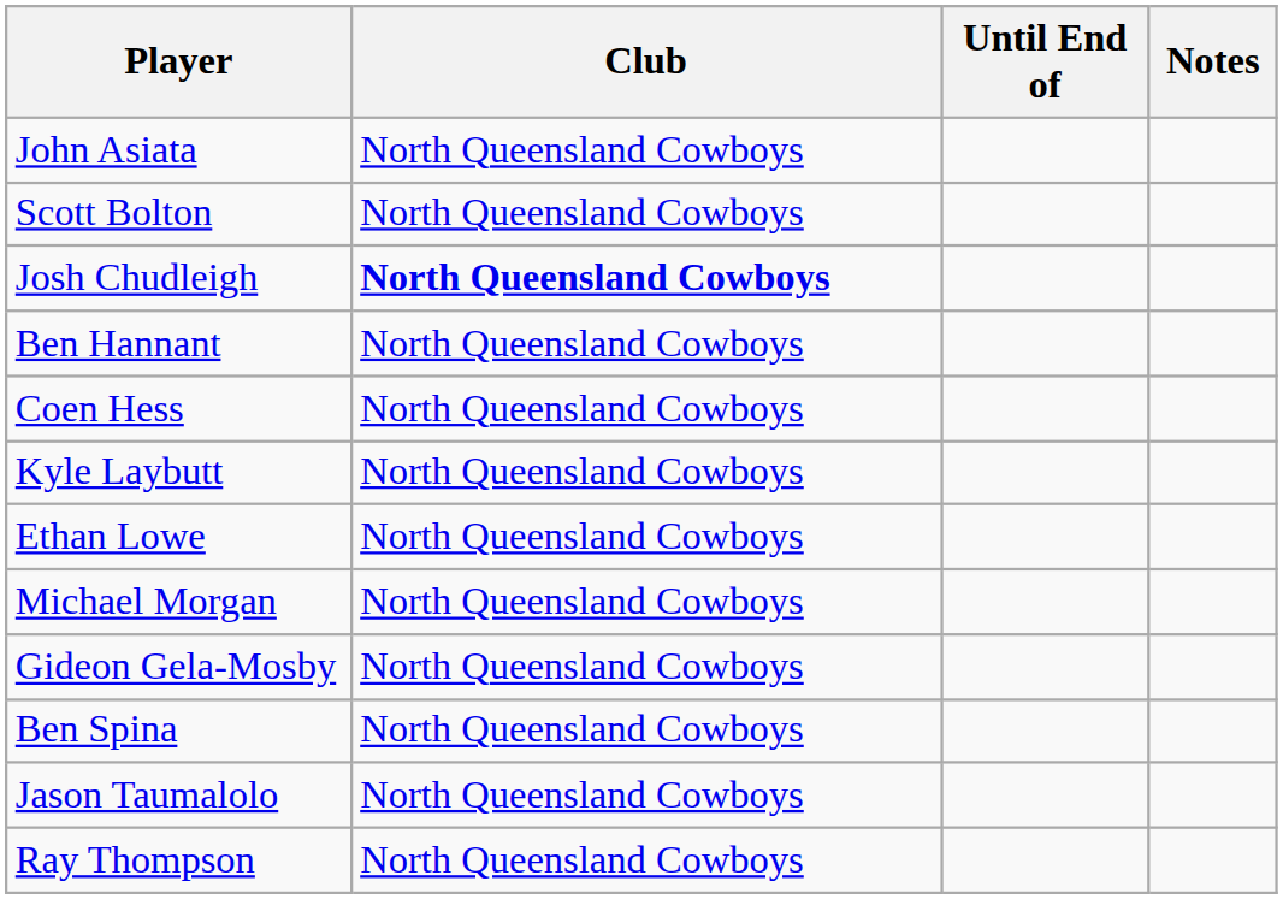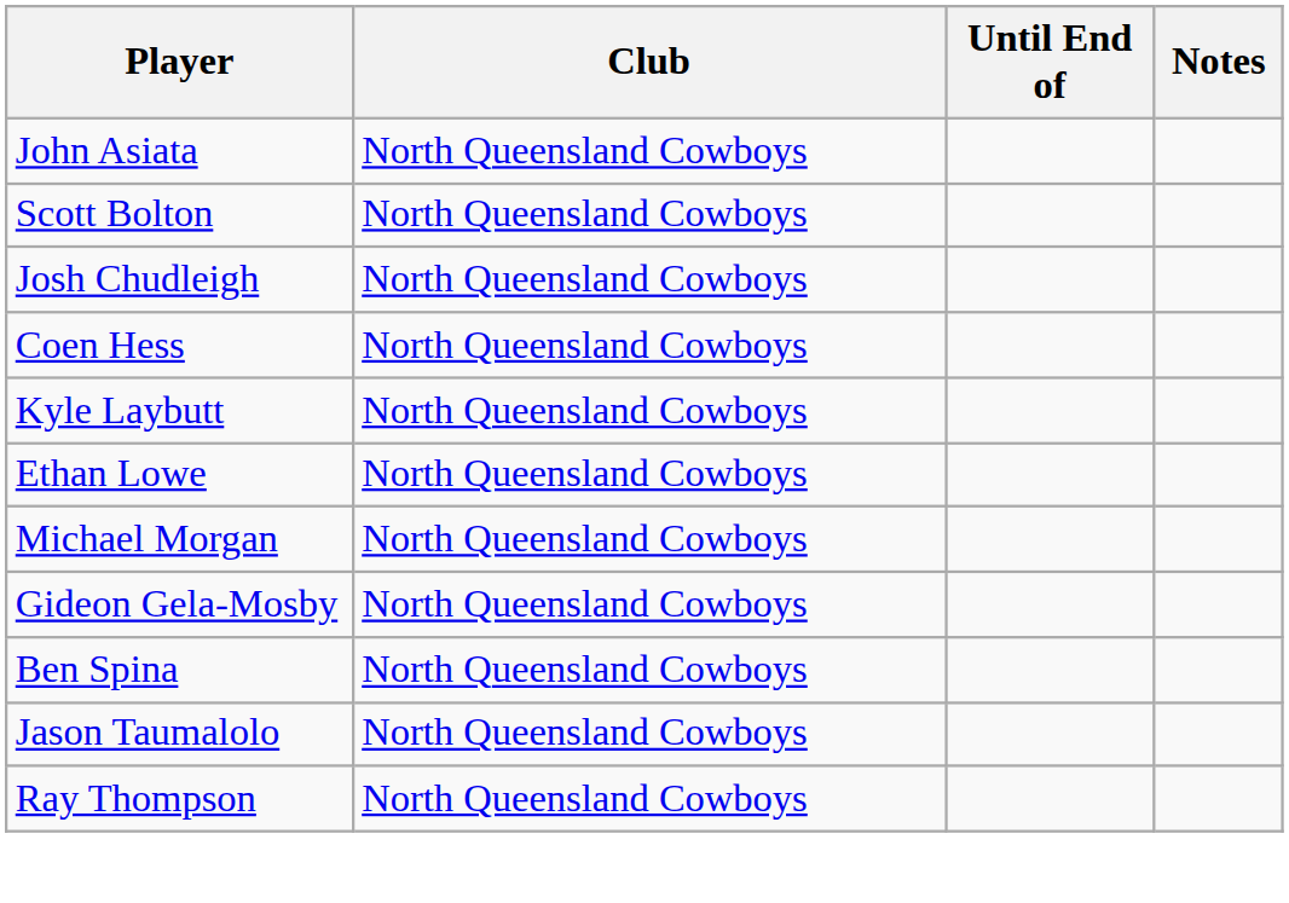Josh Chudleigh | Club: bold -> normal
- row: Ben Hannant | North Queensland Cowboys
